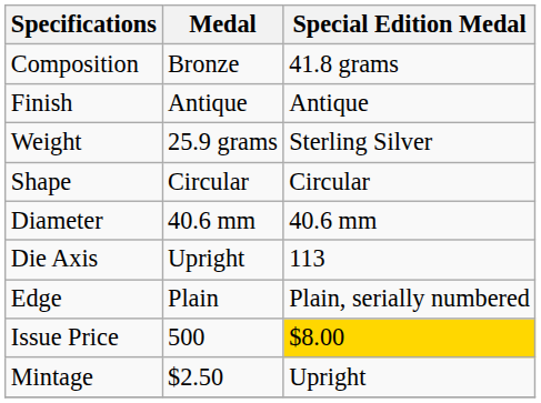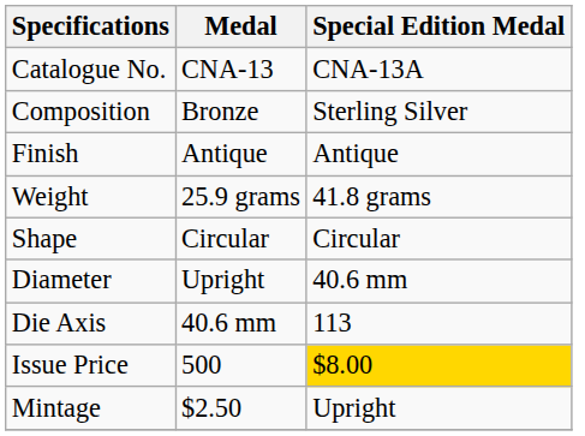+ row: Catalogue No. | CNA-13 | CNA-13A
Composition | Special Edition Medal: 41.8 grams -> Sterling Silver
Weight | Special Edition Medal: Sterling Silver -> 41.8 grams
Diameter | Medal: 40.6 mm -> Upright
Die Axis | Medal: Upright -> 40.6 mm
- row: Edge | Plain | Plain, serially numbered
